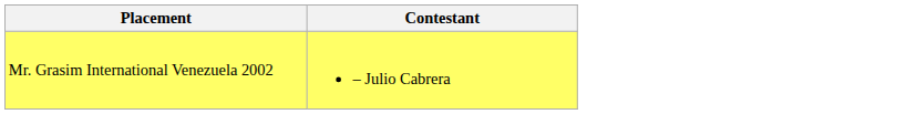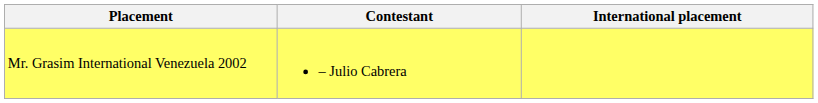+ column: International placement
